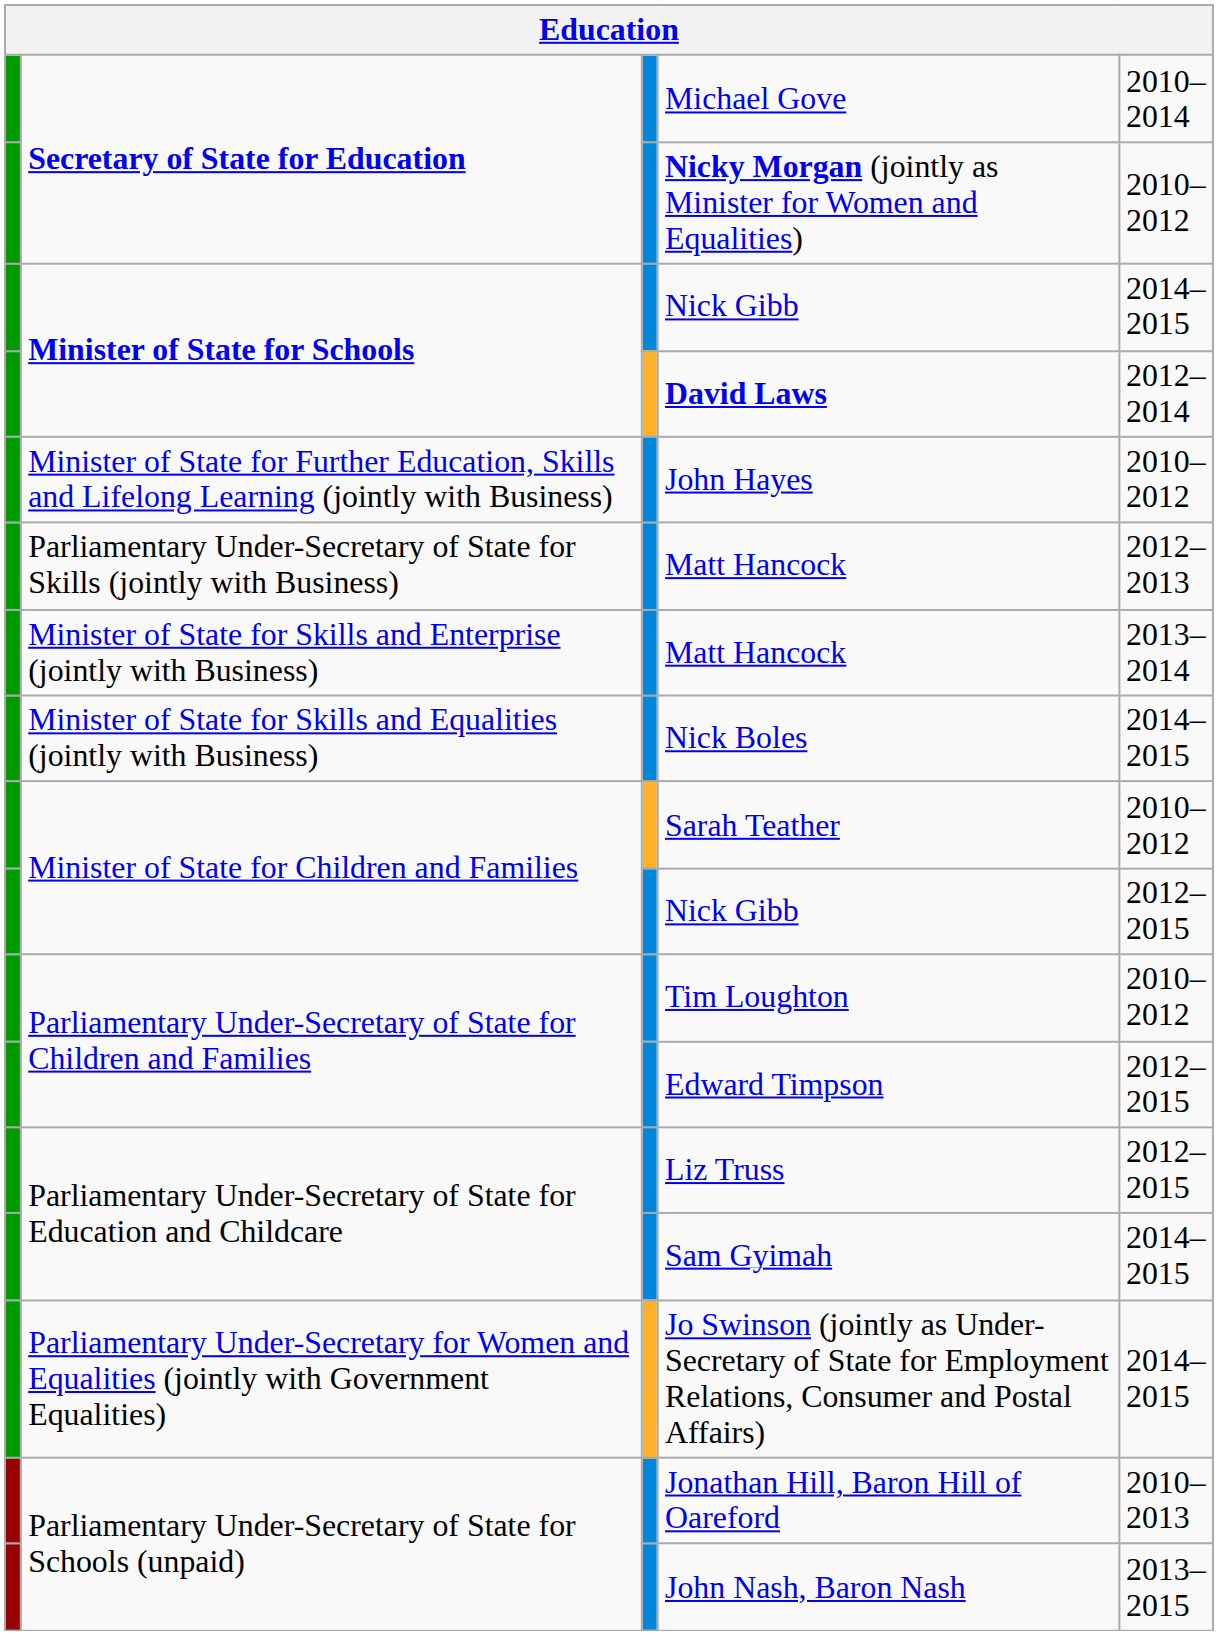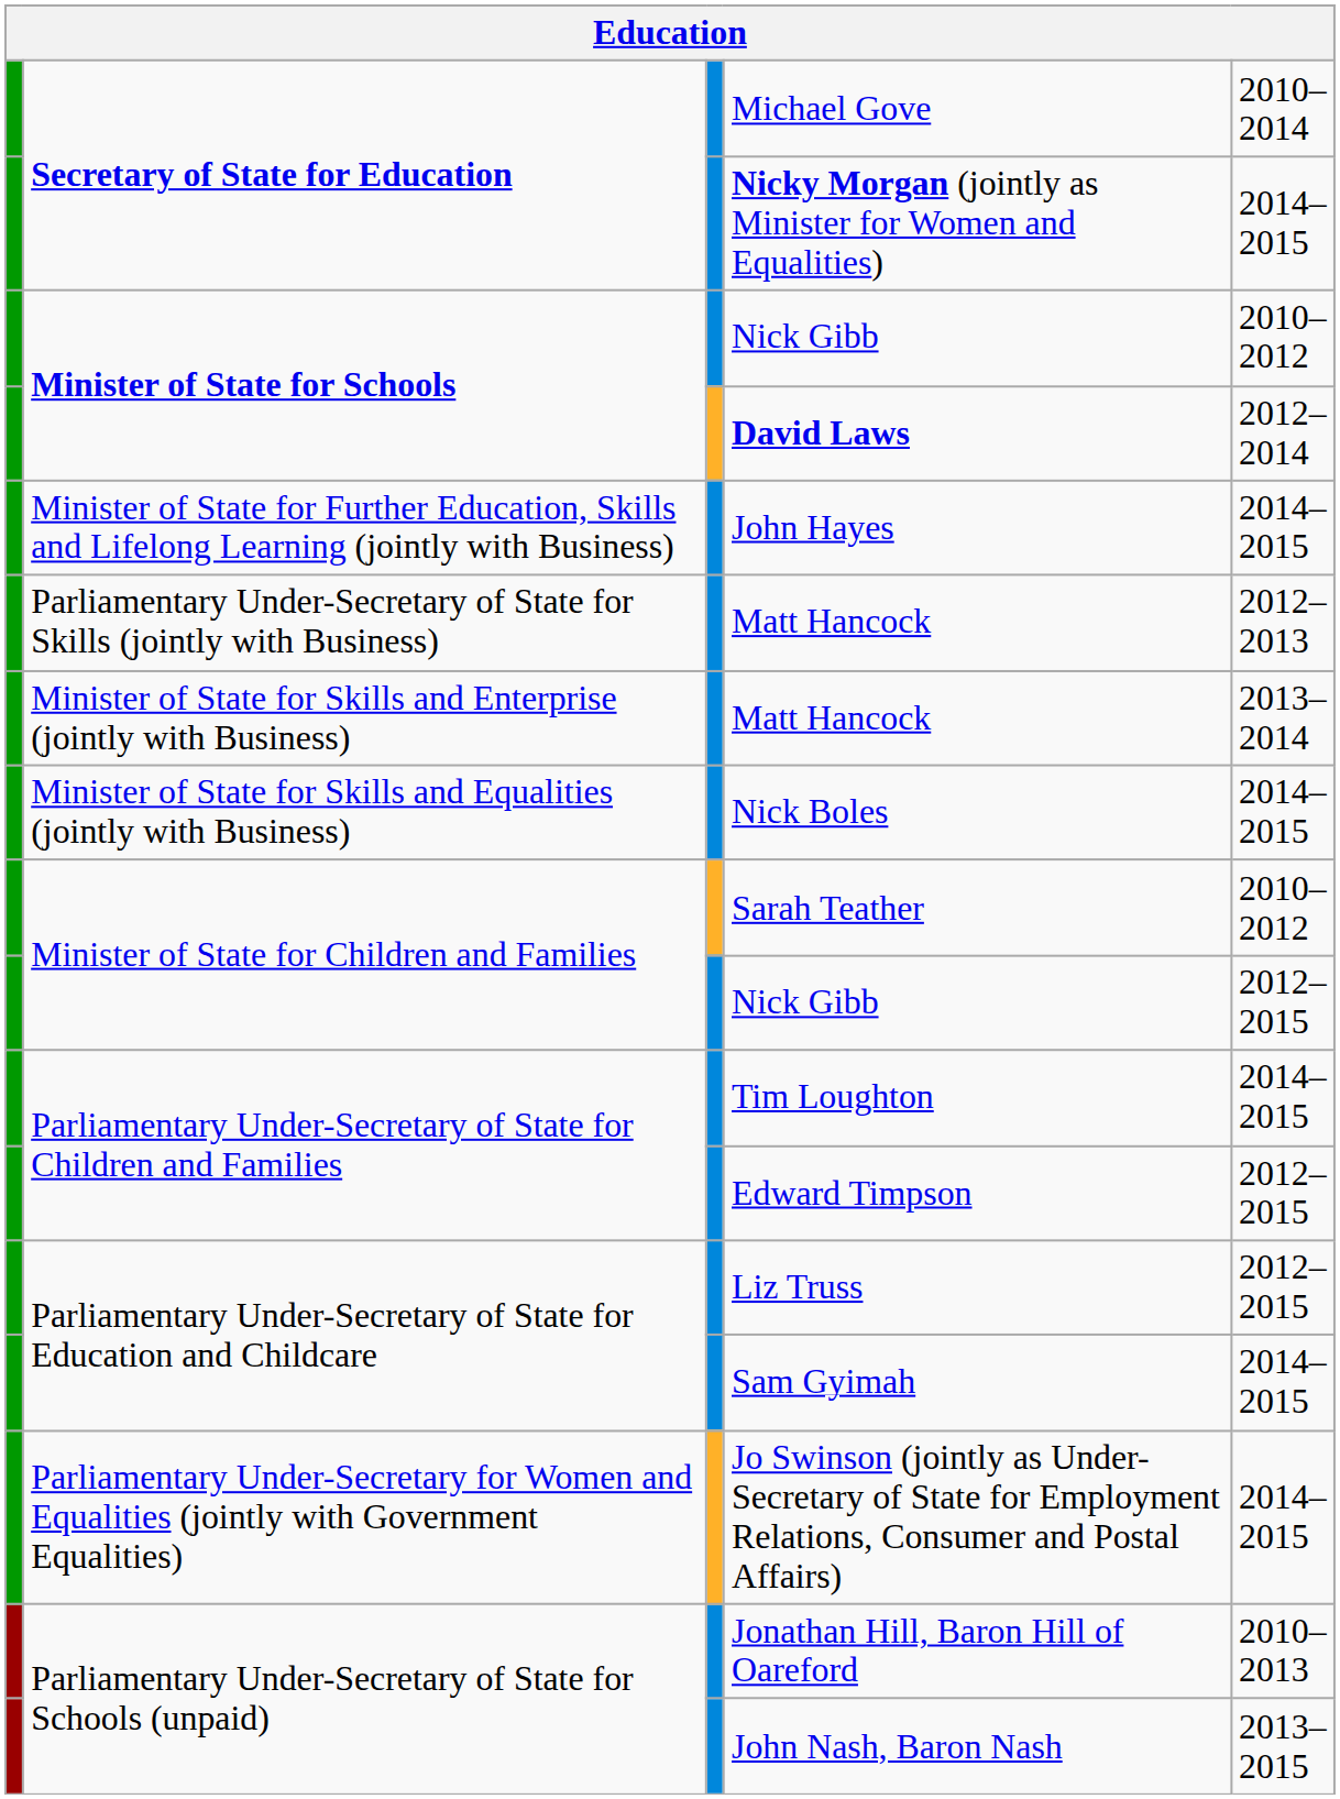Nicky Morgan (jointly as Minister for Women and Equalities) | column 5: 2010–2012 -> 2014–2015
Minister of State for Schools / Nick Gibb | column 5: 2014–2015 -> 2010–2012
John Hayes | column 5: 2010–2012 -> 2014–2015
Tim Loughton | column 5: 2010–2012 -> 2014–2015
